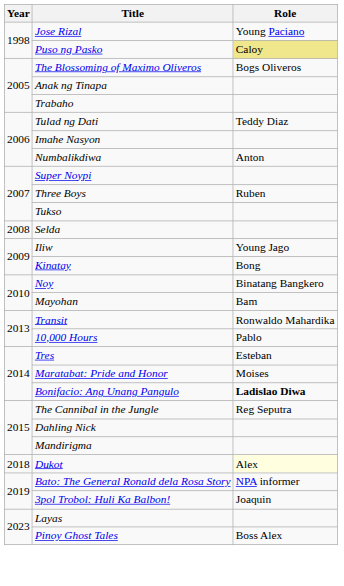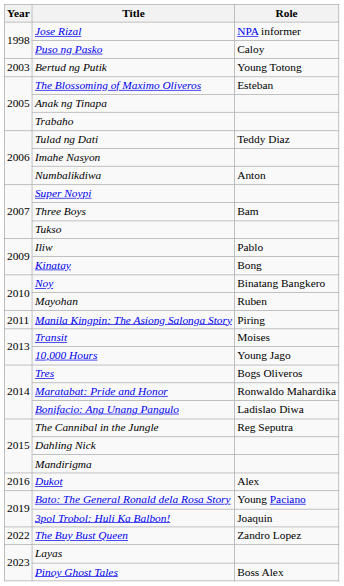Jose Rizal | Role: Young Paciano -> NPA informer
Puso ng Pasko | Role: khaki background -> no background
+ row: 2003 | Bertud ng Putik | Young Totong
The Blossoming of Maximo Oliveros | Role: Bogs Oliveros -> Esteban
Three Boys | Role: Ruben -> Bam
- row: 2008 | Selda
Iliw | Role: Young Jago -> Pablo
Mayohan | Role: Bam -> Ruben
+ row: 2011 | Manila Kingpin: The Asiong Salonga Story | Piring
Transit | Role: Ronwaldo Mahardika -> Moises
10,000 Hours | Role: Pablo -> Young Jago
Tres | Role: Esteban -> Bogs Oliveros
Maratabat: Pride and Honor | Role: Moises -> Ronwaldo Mahardika
Bonifacio: Ang Unang Pangulo | Role: bold -> normal
Dukot | Year: 2018 -> 2016
Dukot | Role: lightyellow background -> no background
Bato: The General Ronald dela Rosa Story | Role: NPA informer -> Young Paciano
+ row: 2022 | The Buy Bust Queen | Zandro Lopez
